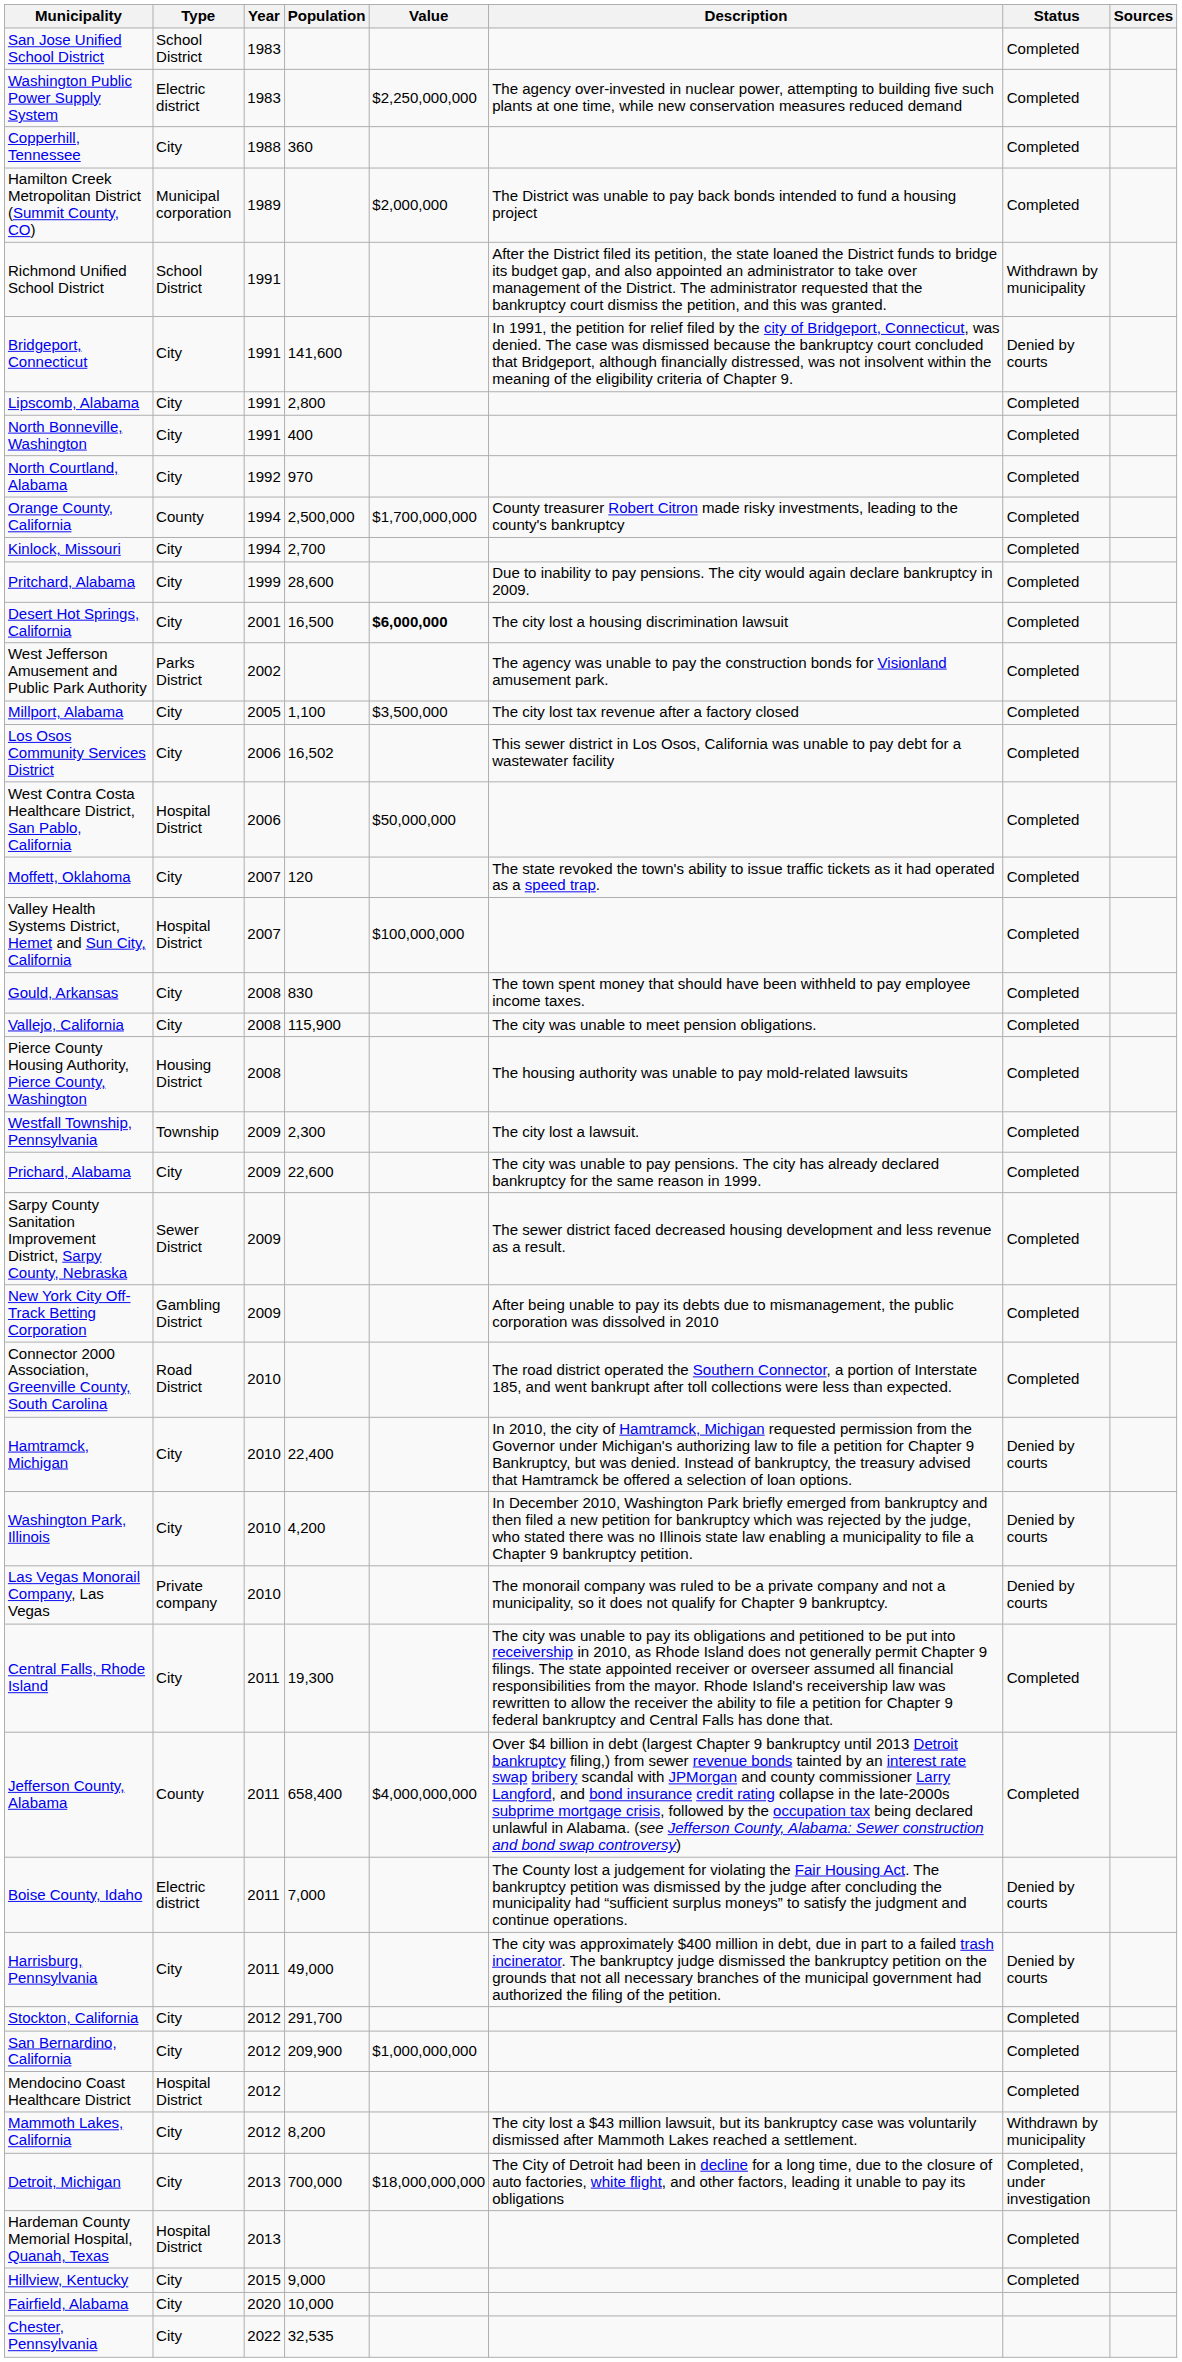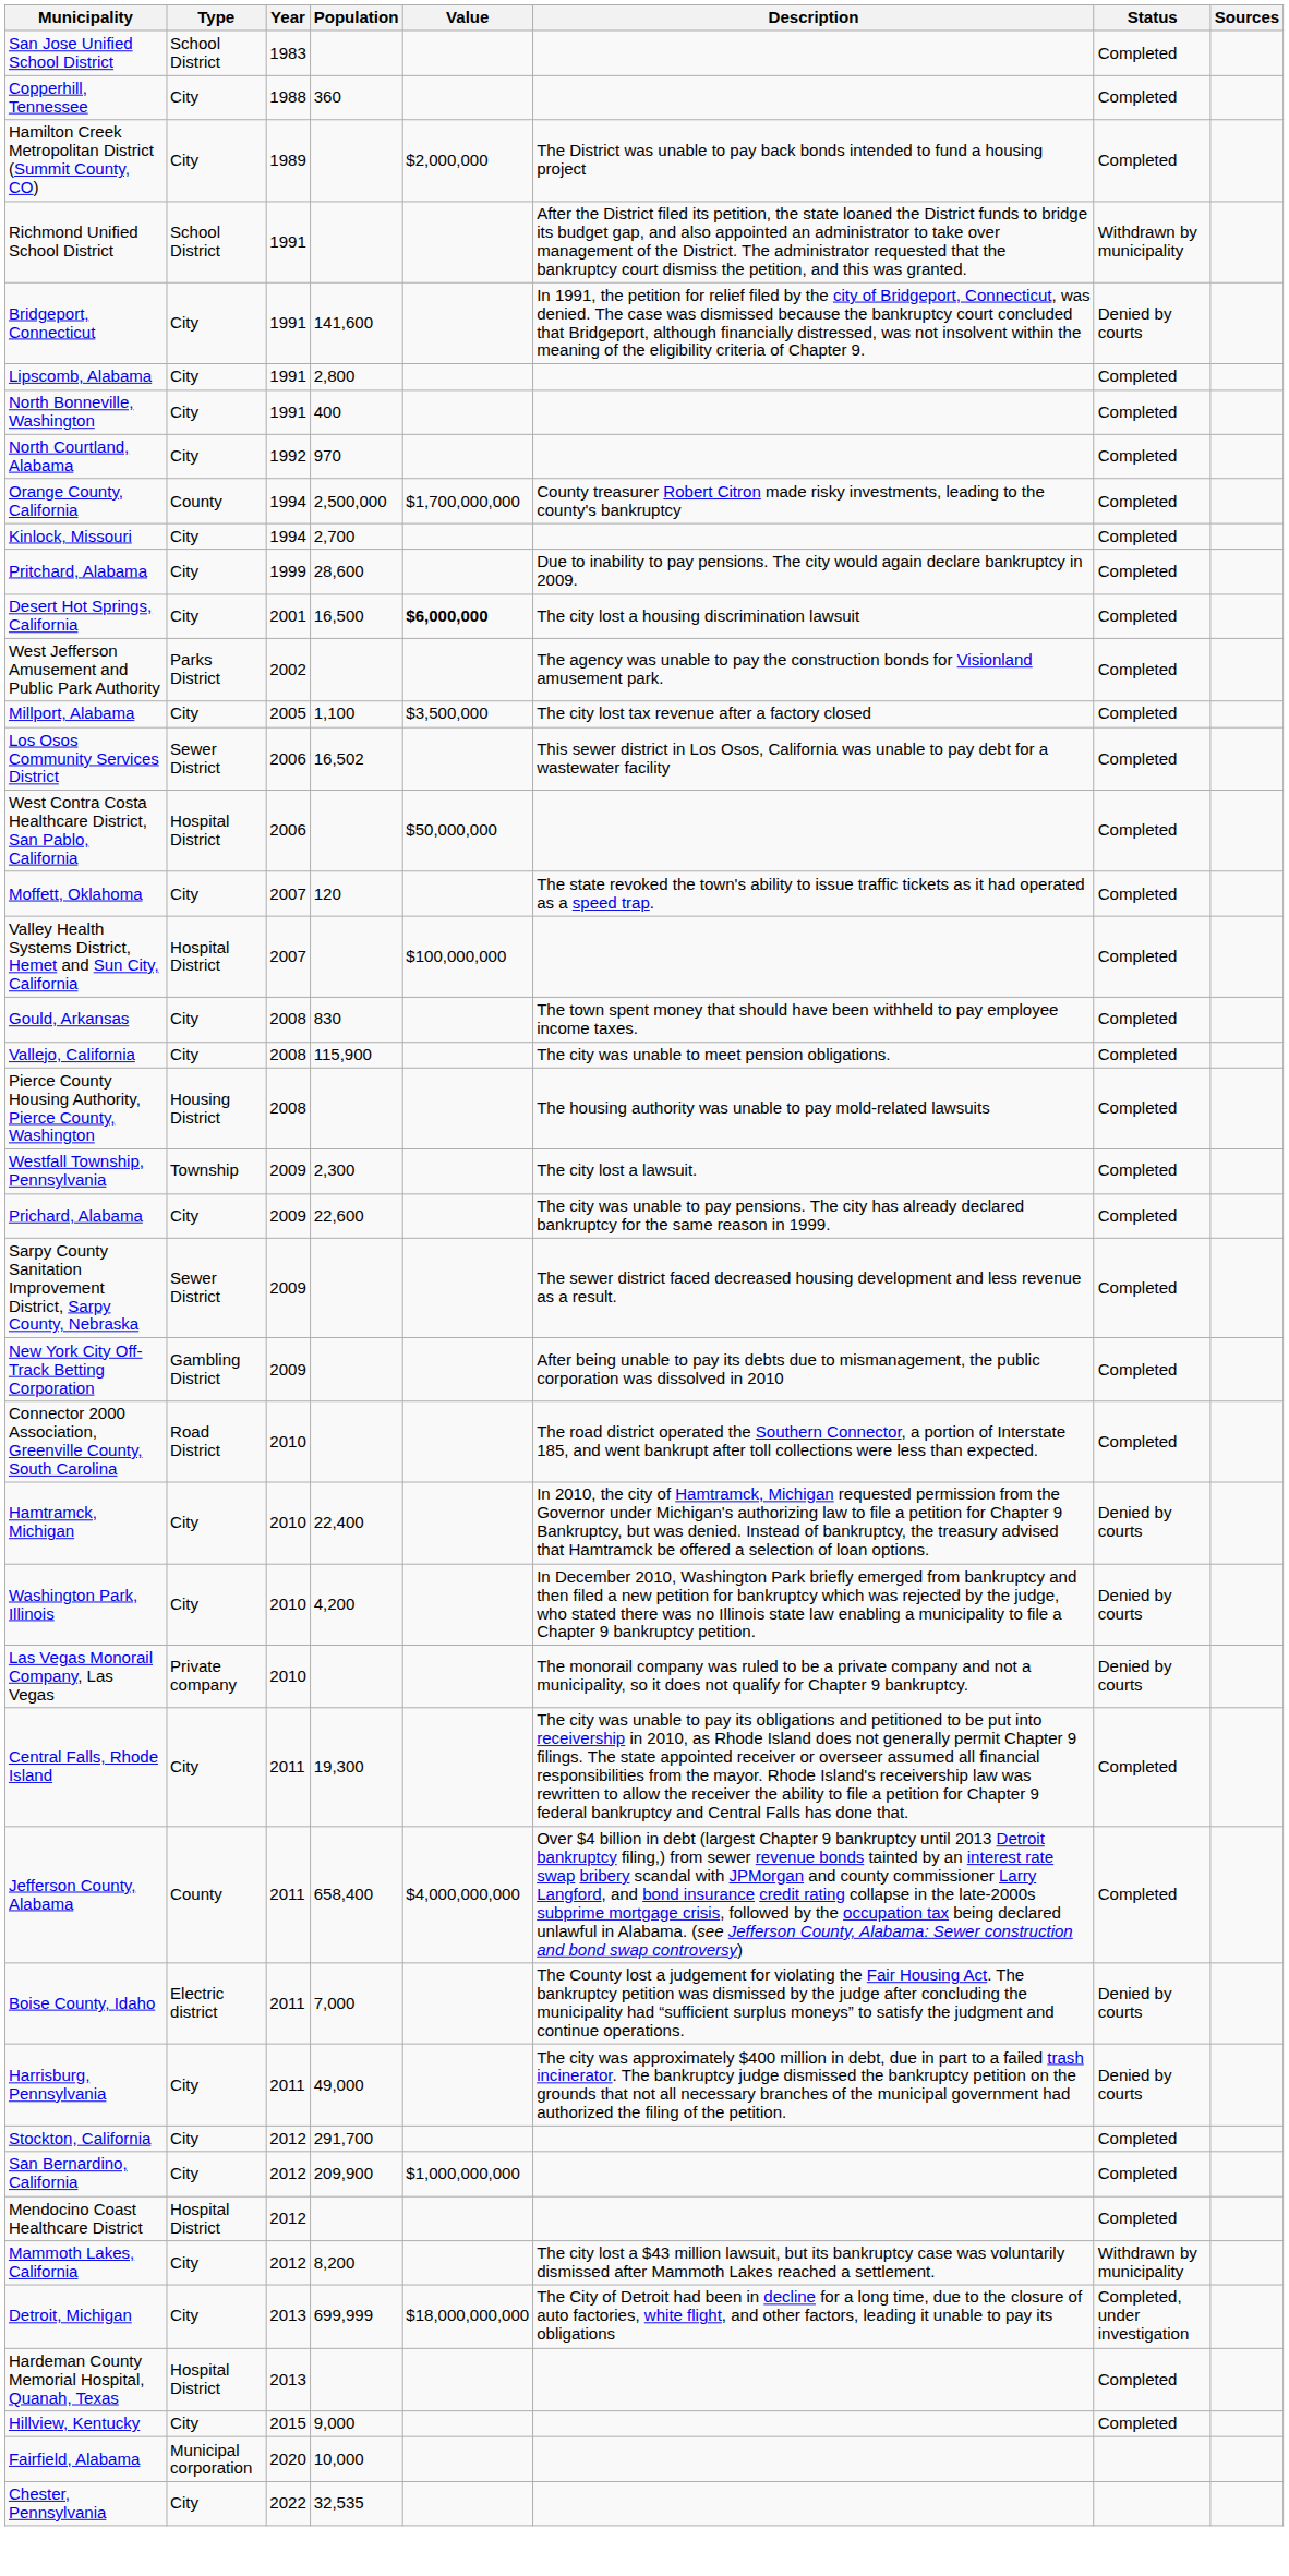- row: Washington Public Power Supply System | Electric district | 1983 | $2,250,000,000 | The agency over-invested in nuclear power, attempting to building five such plants at one time, while new conservation measures reduced demand | Completed
Hamilton Creek Metropolitan District (Summit County, CO) | Type: Municipal corporation -> City
Los Osos Community Services District | Type: City -> Sewer District
Detroit, Michigan | Population: 700,000 -> 699,999
Fairfield, Alabama | Type: City -> Municipal corporation
